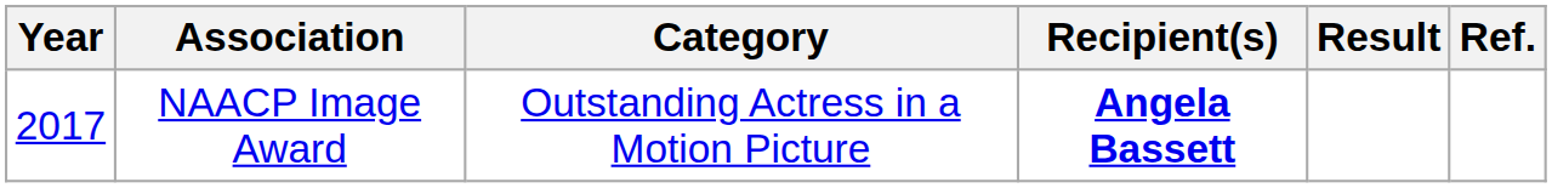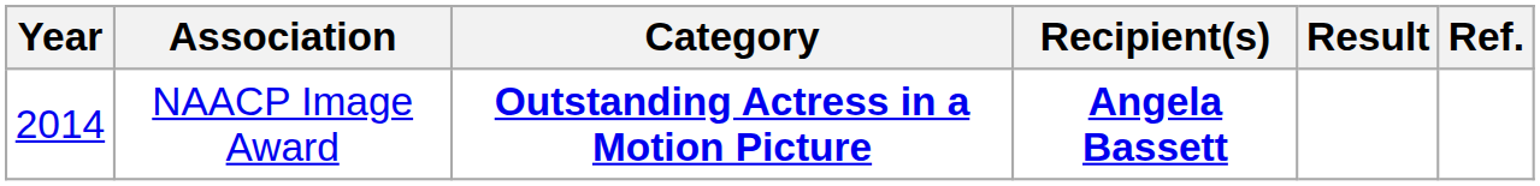NAACP Image Award | Year: 2017 -> 2014
NAACP Image Award | Category: normal -> bold
